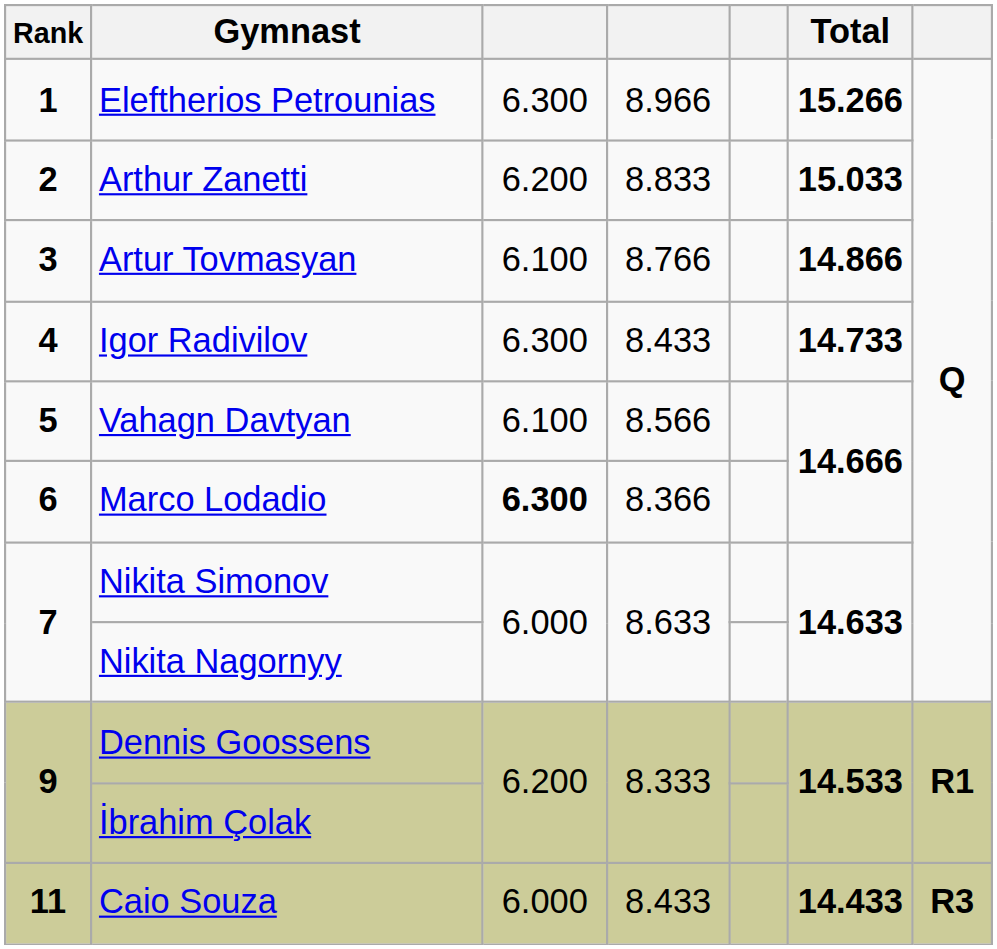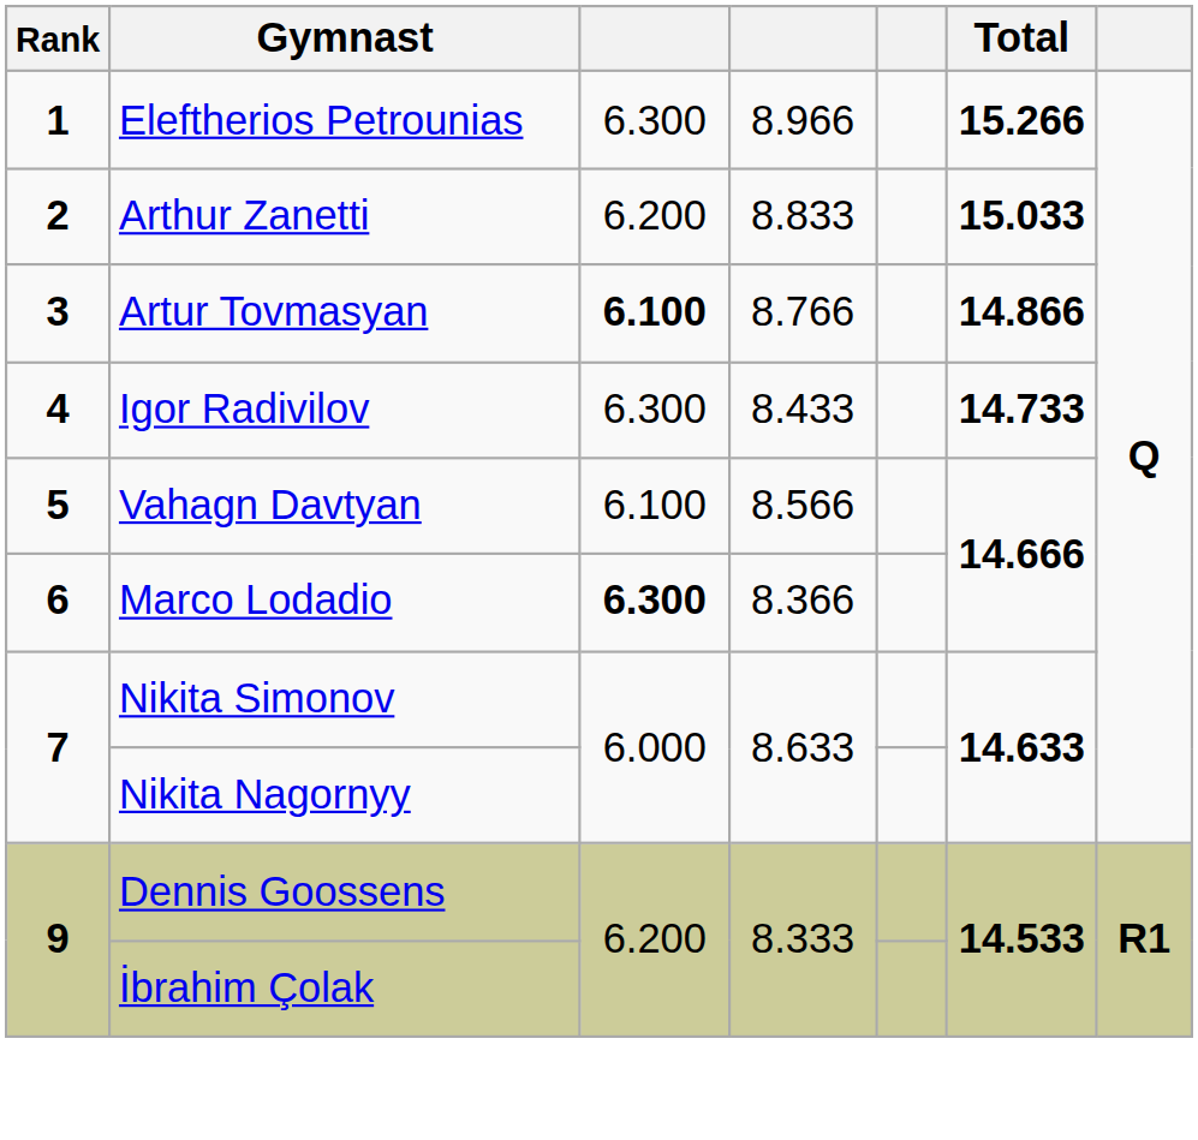Artur Tovmasyan | column 3: normal -> bold
- row: 11 | Caio Souza | 6.000 | 8.433 | 14.433 | R3
